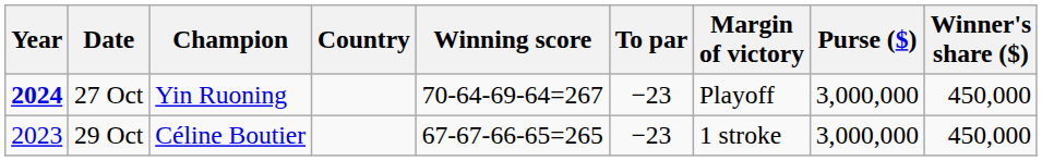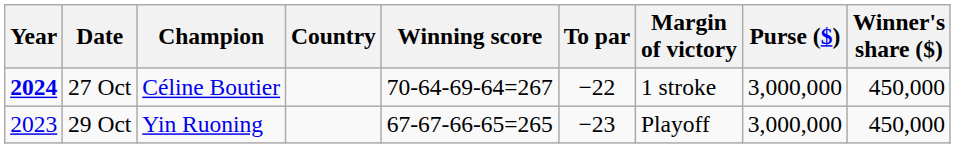27 Oct | Champion: Yin Ruoning -> Céline Boutier
27 Oct | To par: −23 -> −22
27 Oct | Margin of victory: Playoff -> 1 stroke
29 Oct | Champion: Céline Boutier -> Yin Ruoning
29 Oct | Margin of victory: 1 stroke -> Playoff
